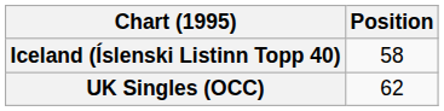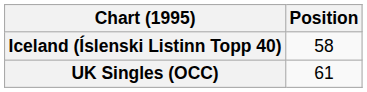UK Singles (OCC) | Position: 62 -> 61
